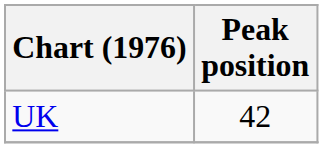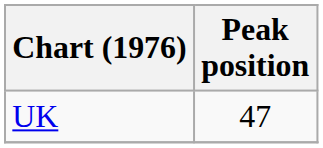UK | Peak position: 42 -> 47
